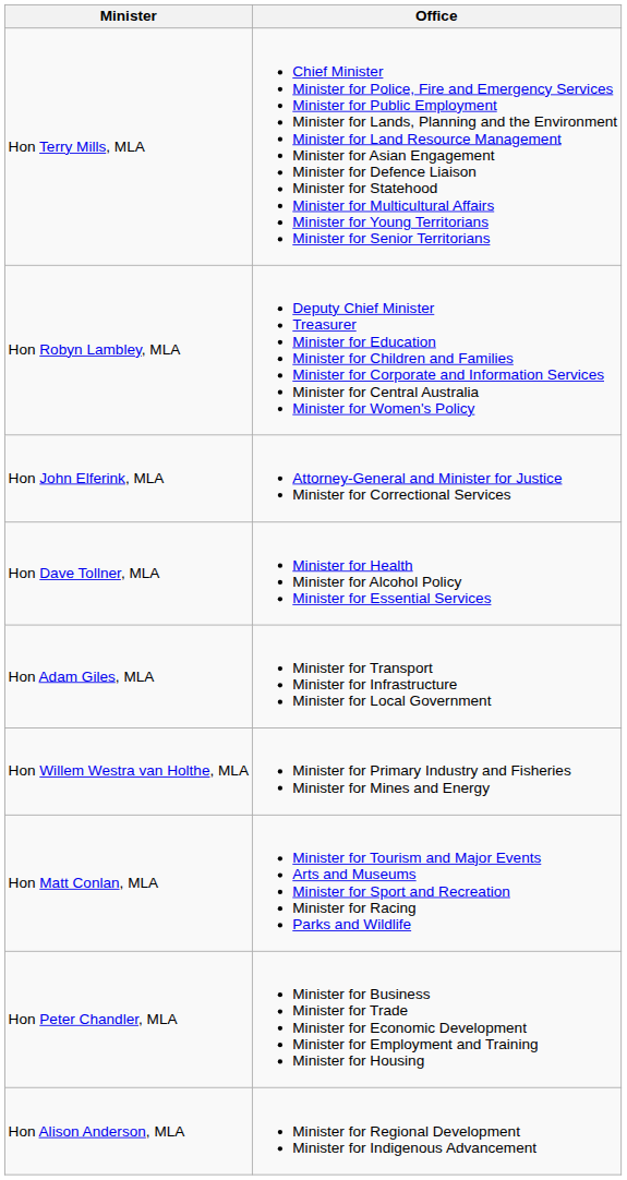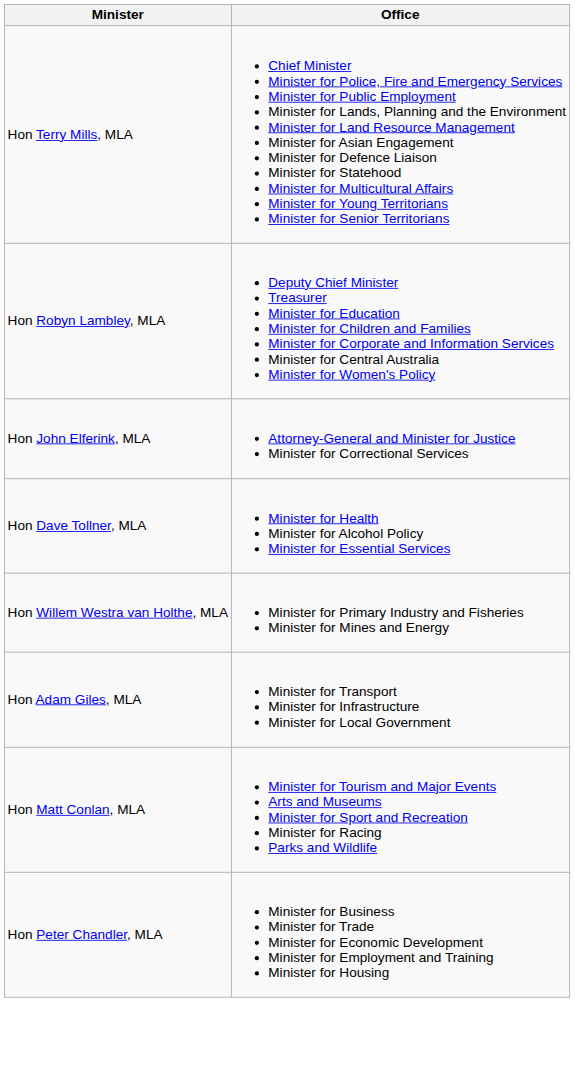rows swapped: Hon Adam Giles, MLA <-> Hon Willem Westra van Holthe, MLA
- row: Hon Alison Anderson, MLA | Minister for Regional Development Minister for Indigenous Advancement
